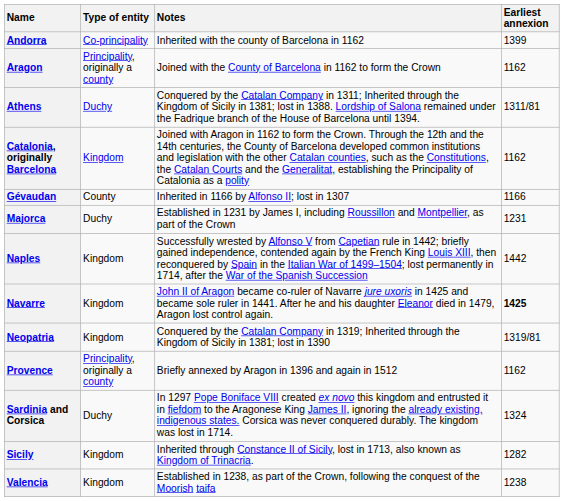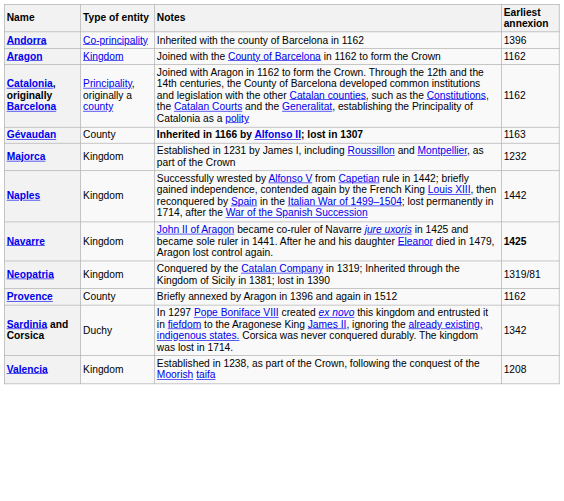Andorra | Earliest annexion: 1399 -> 1396
Aragon | Type of entity: Principality, originally a county -> Kingdom
- row: Athens | Duchy | Conquered by the Catalan Company in 1311; Inherited through the Kingdom of Sicily in 1381; lost in 1388. Lordship of Salona remained under the Fadrique branch of the House of Barcelona until 1394. | 1311/81
Catalonia, originally Barcelona | Type of entity: Kingdom -> Principality, originally a county
Gévaudan | Notes: normal -> bold
Gévaudan | Earliest annexion: 1166 -> 1163
Majorca | Type of entity: Duchy -> Kingdom
Majorca | Earliest annexion: 1231 -> 1232
Provence | Type of entity: Principality, originally a county -> County
Sardinia and Corsica | Earliest annexion: 1324 -> 1342
- row: Sicily | Kingdom | Inherited through Constance II of Sicily, lost in 1713, also known as Kingdom of Trinacria. | 1282
Valencia | Earliest annexion: 1238 -> 1208
